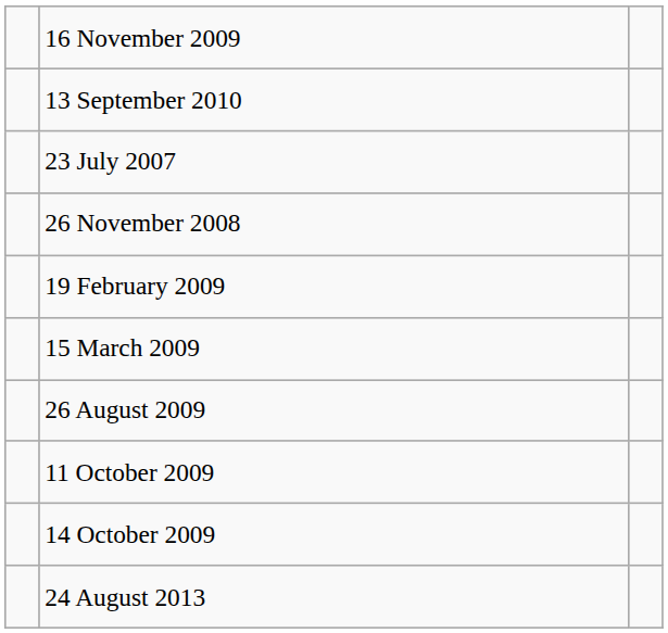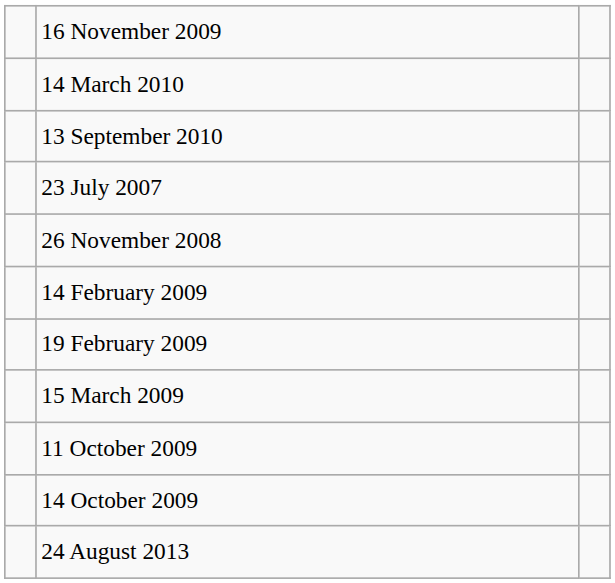+ row: 14 March 2010
+ row: 14 February 2009
- row: 26 August 2009
